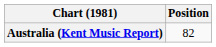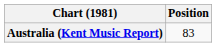Australia (Kent Music Report) | Position: 82 -> 83
